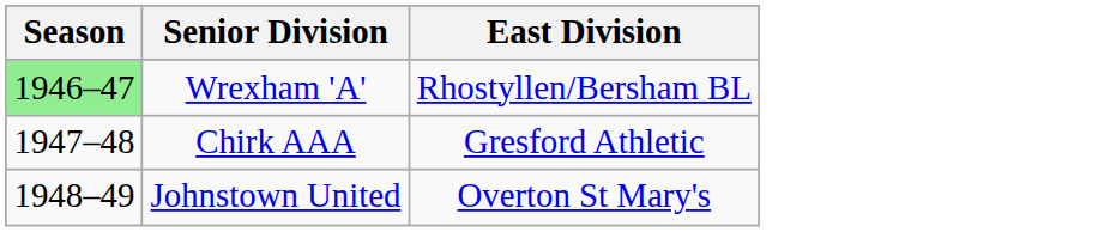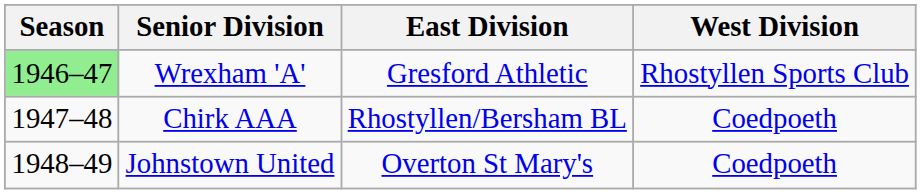+ column: West Division | Rhostyllen Sports Club | Coedpoeth | Coedpoeth
Wrexham 'A' | East Division: Rhostyllen/Bersham BL -> Gresford Athletic
Chirk AAA | East Division: Gresford Athletic -> Rhostyllen/Bersham BL
